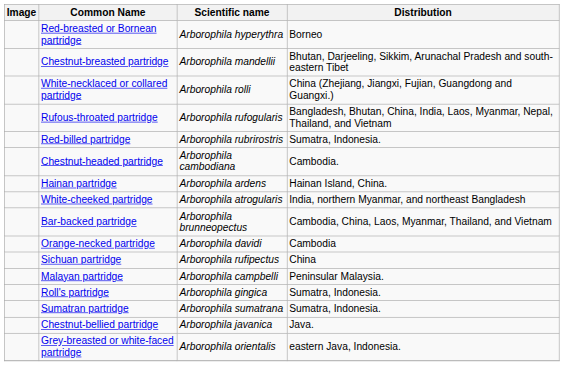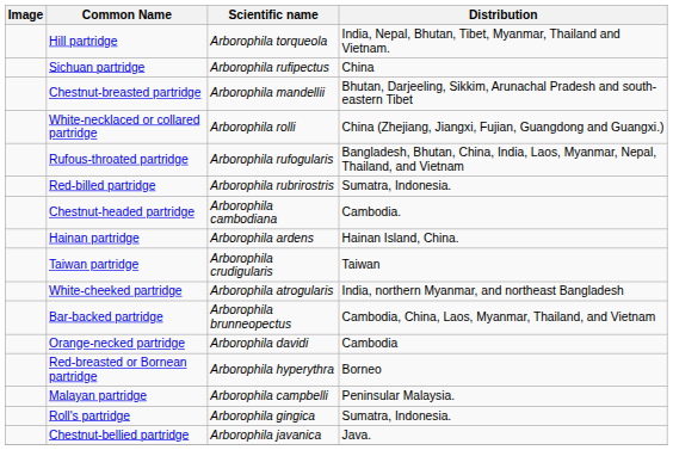+ row: Hill partridge | Arborophila torqueola | India, Nepal, Bhutan, Tibet, Myanmar, Thailand and Vietnam.
rows swapped: Sichuan partridge <-> Red-breasted or Bornean partridge
+ row: Taiwan partridge | Arborophila crudigularis | Taiwan
- row: Sumatran partridge | Arborophila sumatrana | Sumatra, Indonesia.
- row: Grey-breasted or white-faced partridge | Arborophila orientalis | eastern Java, Indonesia.
